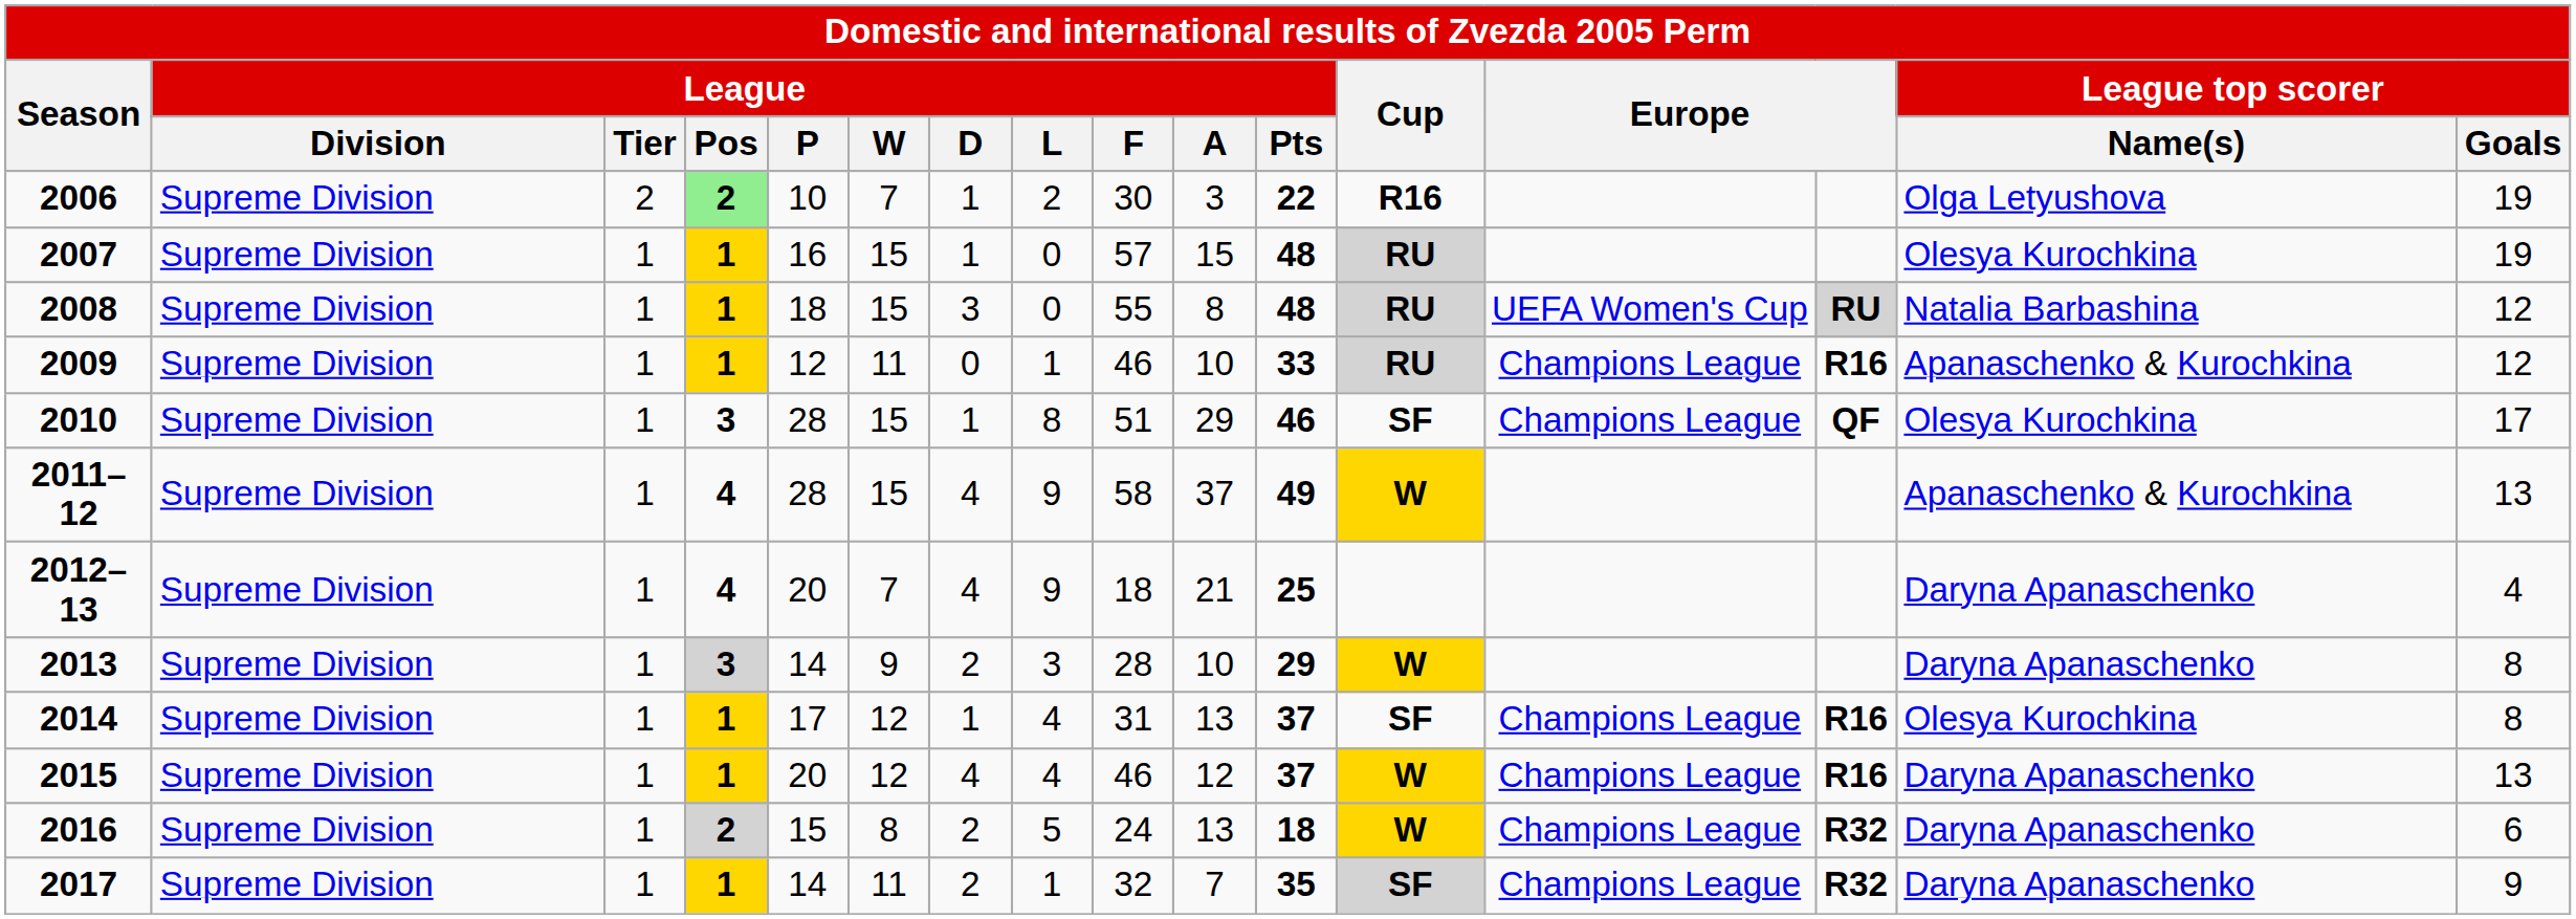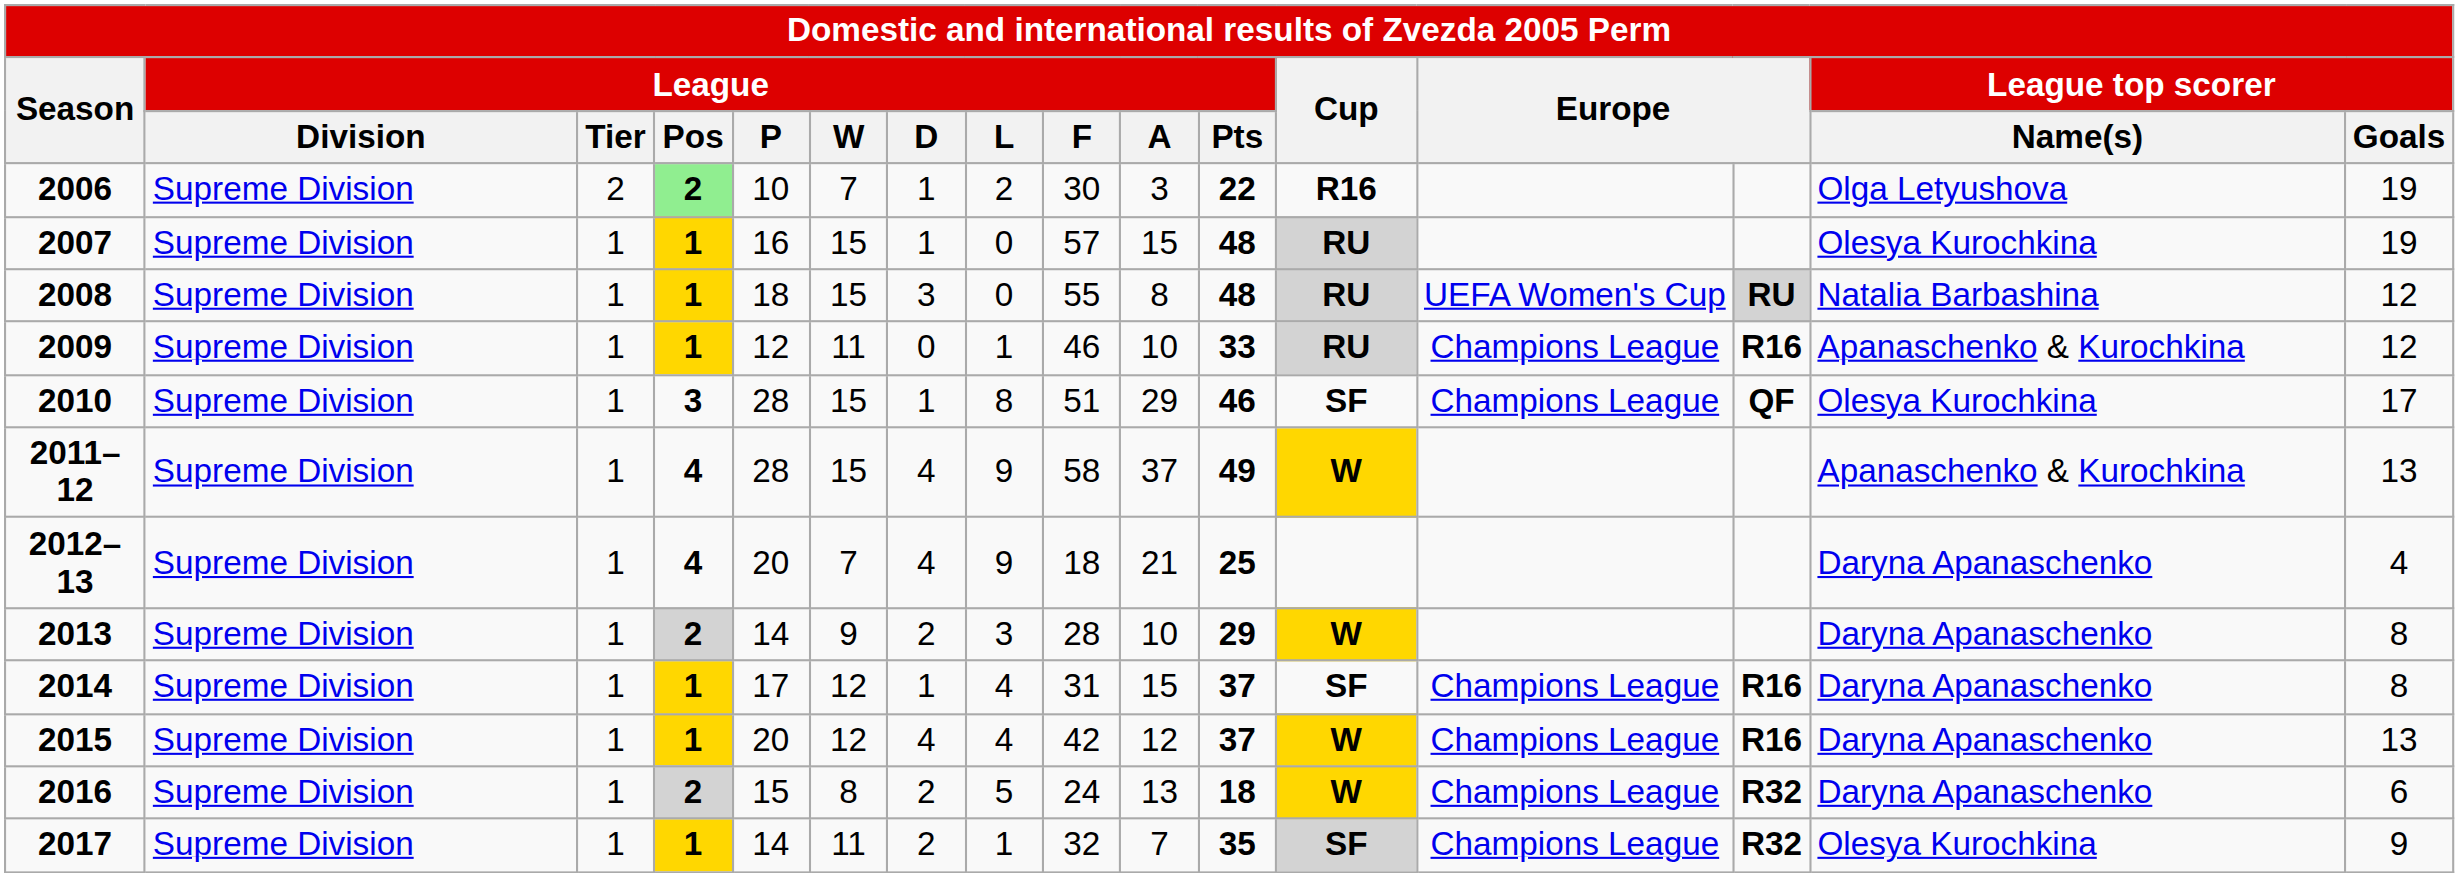2013 | League / Pos: 3 -> 2
2014 | League / A: 13 -> 15
2014 | League top scorer / Name(s): Olesya Kurochkina -> Daryna Apanaschenko
2015 | League / F: 46 -> 42
2017 | League top scorer / Name(s): Daryna Apanaschenko -> Olesya Kurochkina
